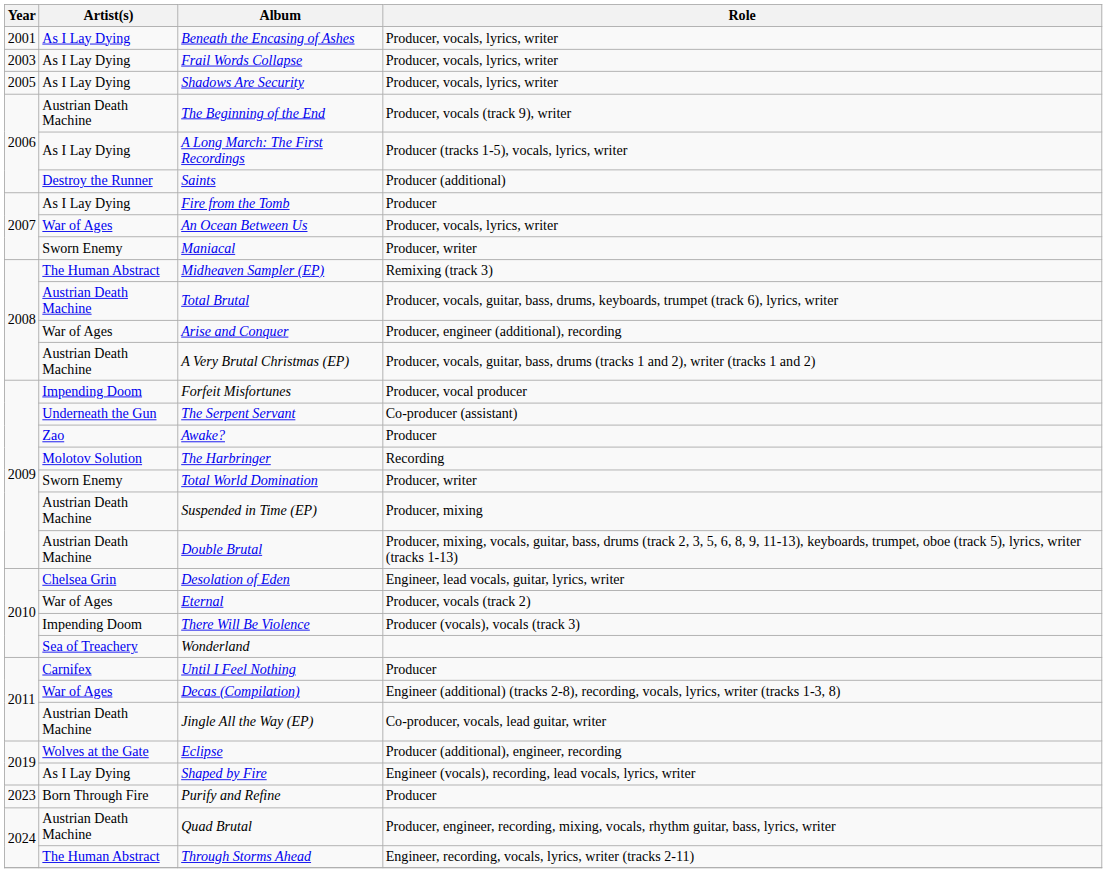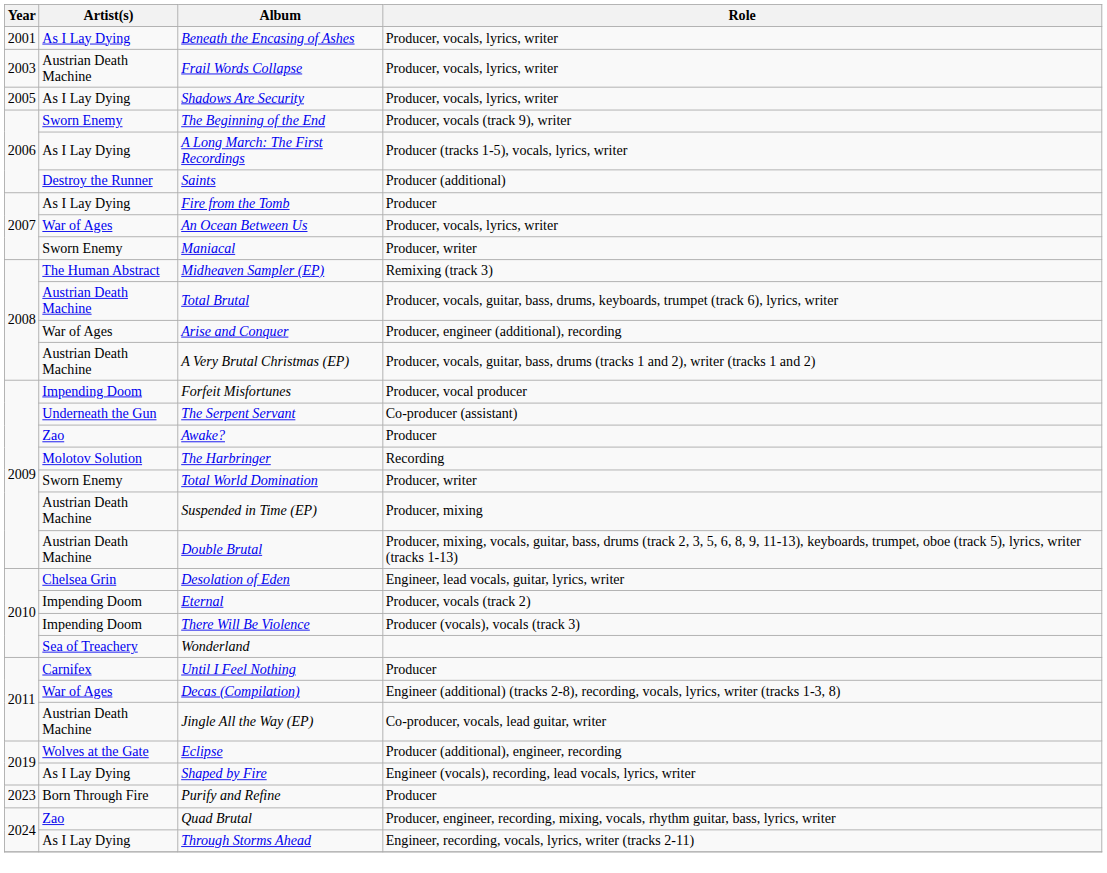Frail Words Collapse | Artist(s): As I Lay Dying -> Austrian Death Machine
The Beginning of the End | Artist(s): Austrian Death Machine -> Sworn Enemy
Eternal | Artist(s): War of Ages -> Impending Doom
Quad Brutal | Artist(s): Austrian Death Machine -> Zao
Through Storms Ahead | Artist(s): The Human Abstract -> As I Lay Dying
